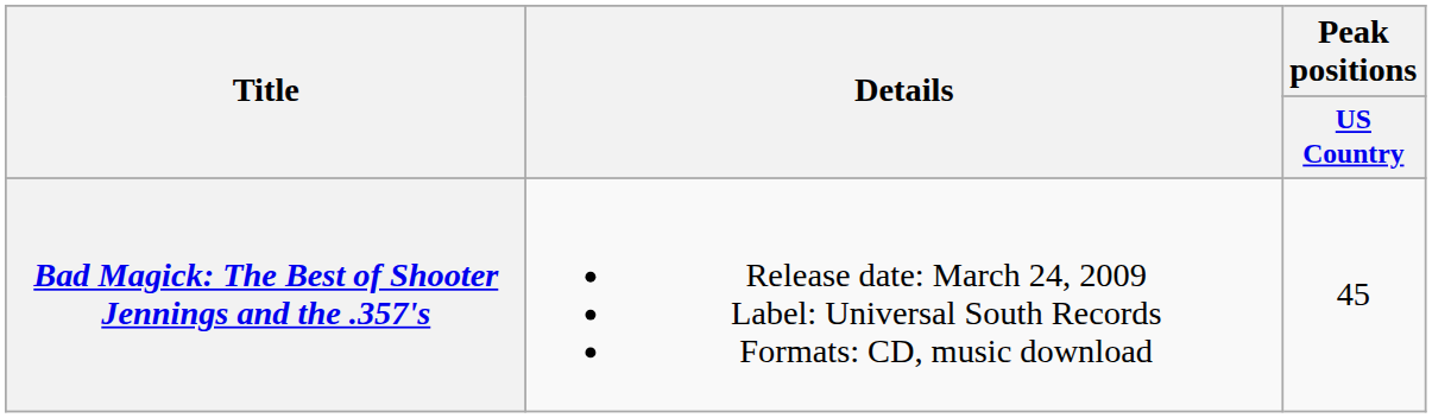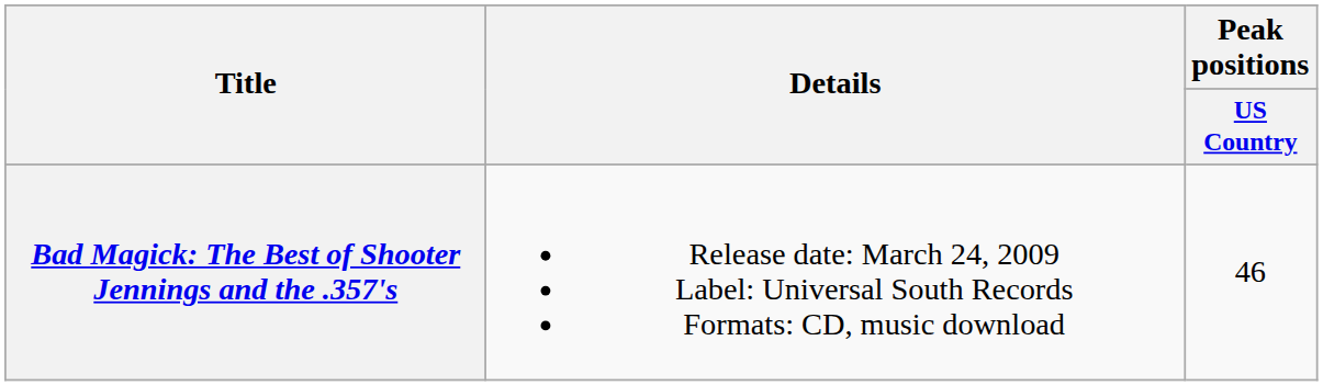Bad Magick: The Best of Shooter Jennings and the .357's | Peak positions / US Country: 45 -> 46
